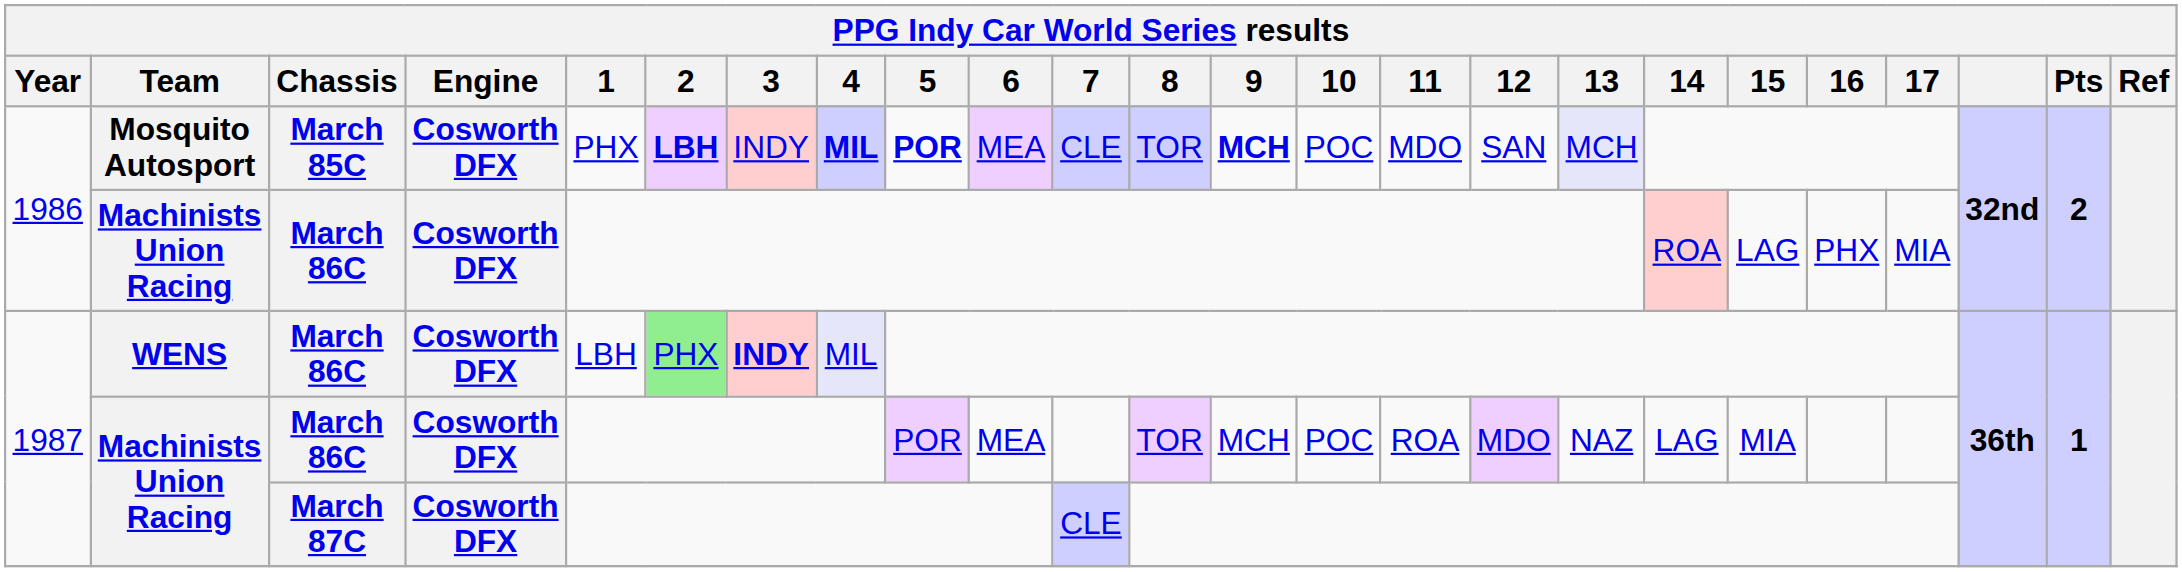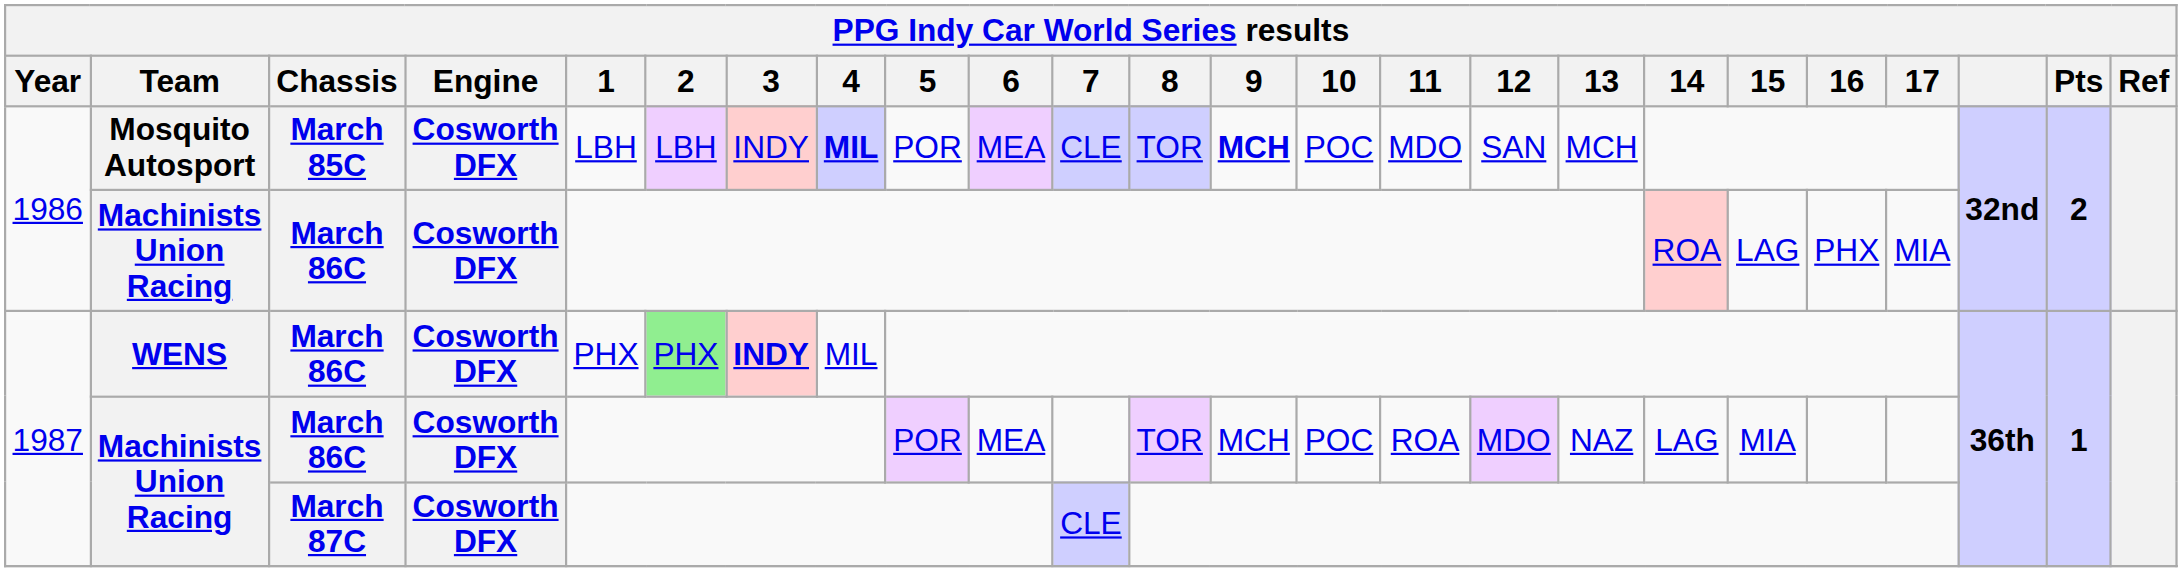Mosquito Autosport | 1: PHX -> LBH
Mosquito Autosport | 2: bold -> normal
Mosquito Autosport | 5: bold -> normal
Mosquito Autosport | 13: lavender background -> no background
WENS | 1: LBH -> PHX
WENS | 4: lavender background -> no background
